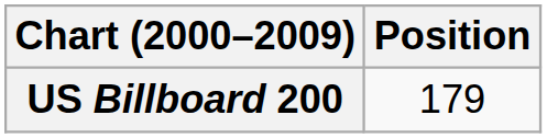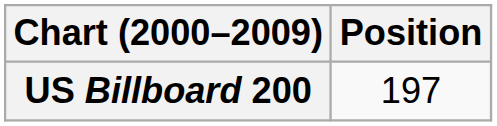US Billboard 200 | Position: 179 -> 197
